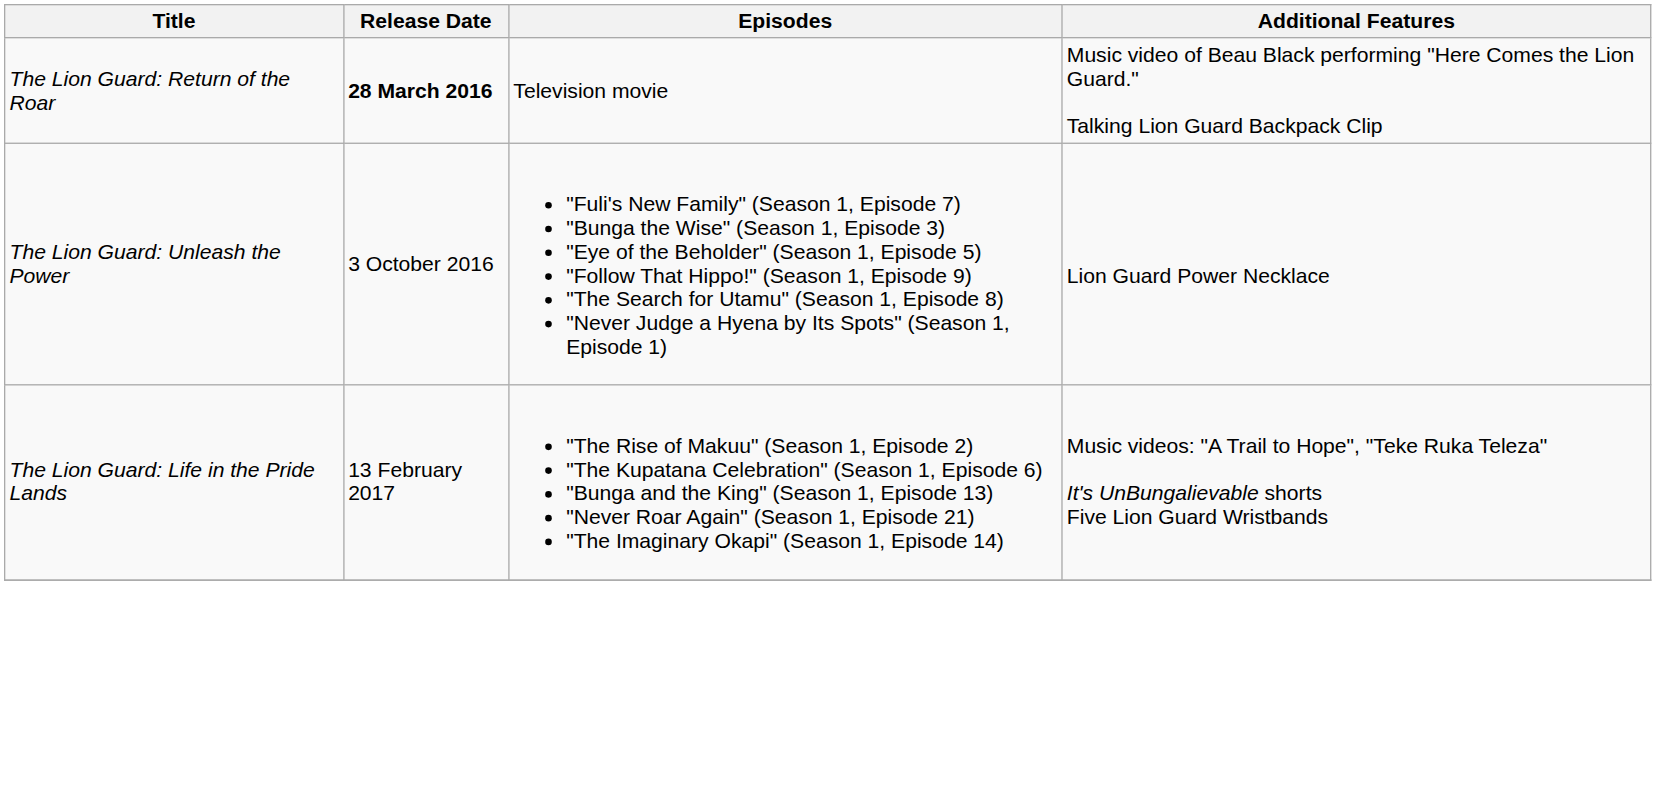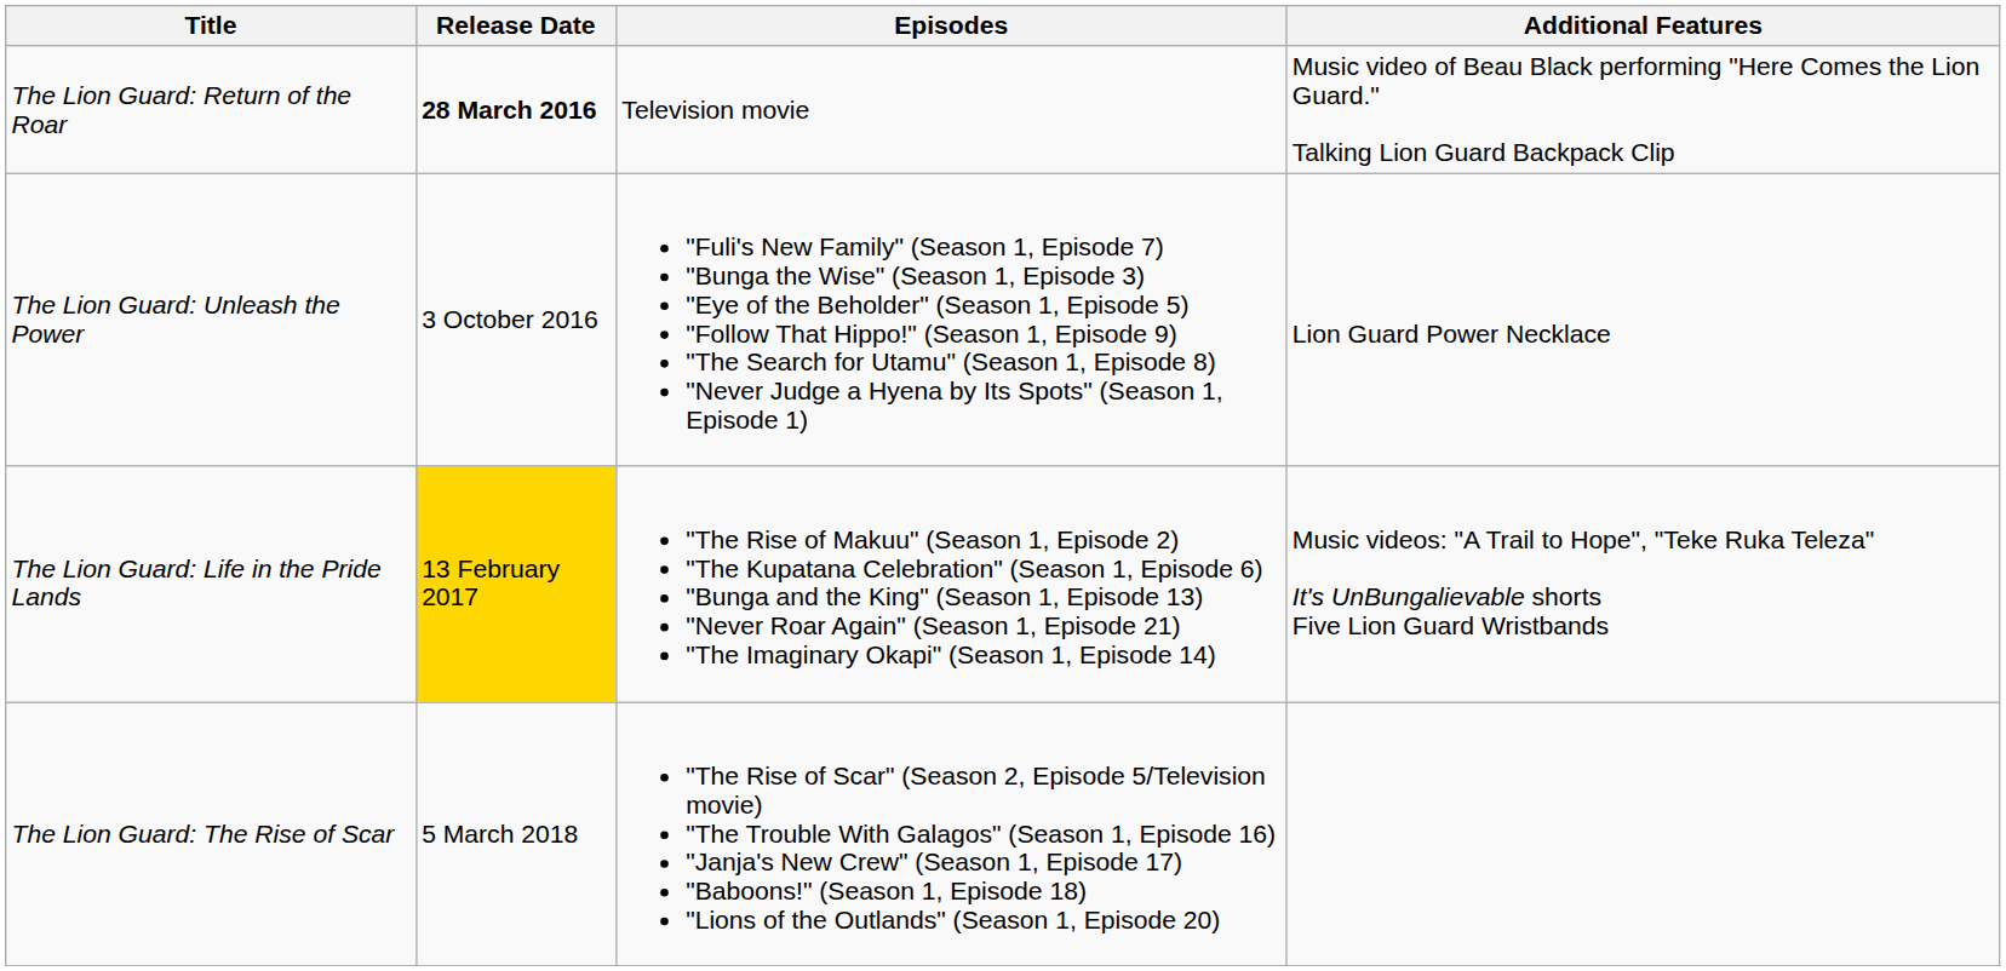The Lion Guard: Life in the Pride Lands | Release Date: no background -> gold background
+ row: The Lion Guard: The Rise of Scar | 5 March 2018 | "The Rise of Scar" (Season 2, Episode 5/Television movie) "The Trouble With Galagos" (Season 1, Episode 16) "Janja's New Crew" (Season 1, Episode 17) "Baboons!" (Season 1, Episode 18) "Lions of the Outlands" (Season 1, Episode 20)
